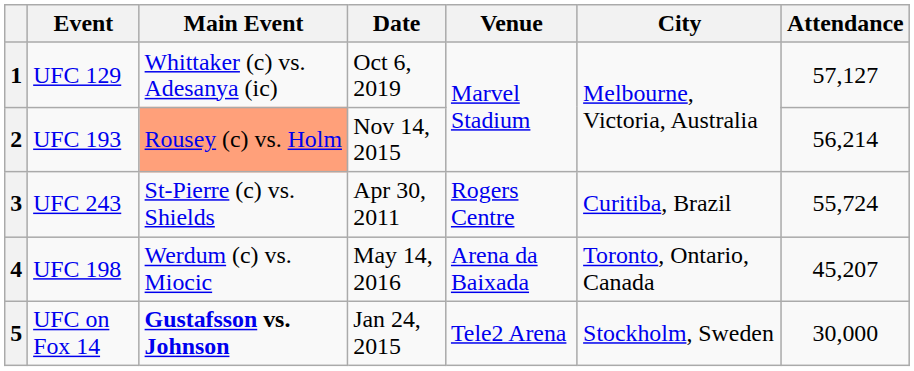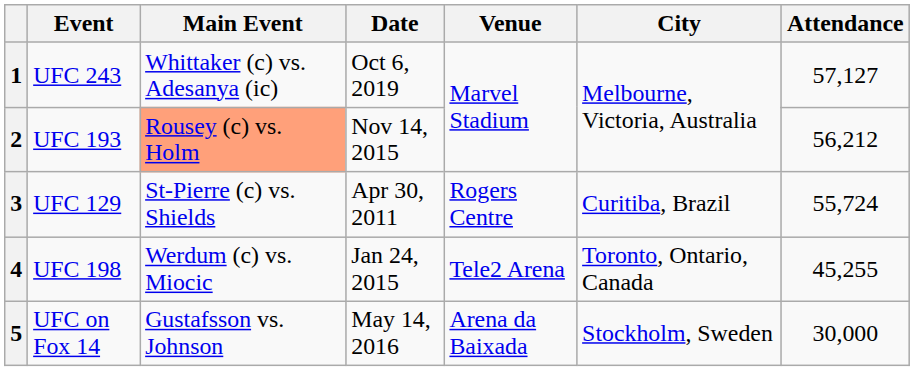1 | Event: UFC 129 -> UFC 243
2 | Attendance: 56,214 -> 56,212
3 | Event: UFC 243 -> UFC 129
4 | Date: May 14, 2016 -> Jan 24, 2015
4 | Venue: Arena da Baixada -> Tele2 Arena
4 | Attendance: 45,207 -> 45,255
5 | Main Event: bold -> normal
5 | Date: Jan 24, 2015 -> May 14, 2016
5 | Venue: Tele2 Arena -> Arena da Baixada
